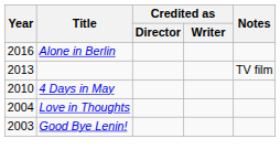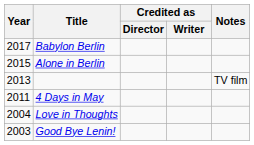+ row: 2017 | Babylon Berlin
Alone in Berlin | Year: 2016 -> 2015
4 Days in May | Year: 2010 -> 2011
